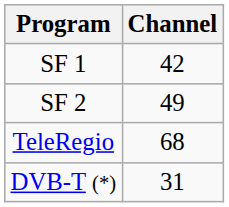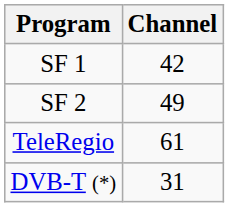TeleRegio | Channel: 68 -> 61
